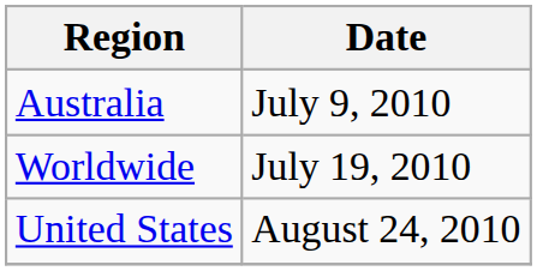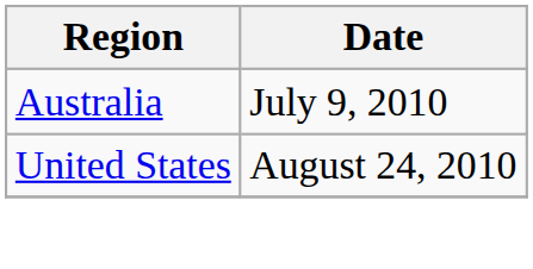- row: Worldwide | July 19, 2010
